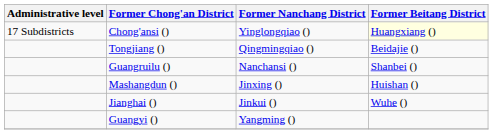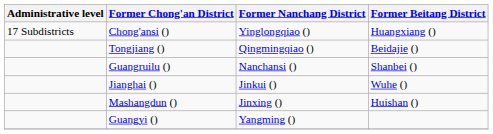Chong'ansi () | Former Beitang District: lightyellow background -> no background
rows swapped: Mashangdun () <-> Jianghai ()
